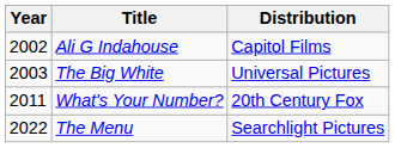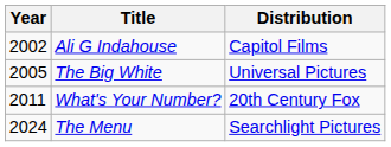The Big White | Year: 2003 -> 2005
The Menu | Year: 2022 -> 2024
